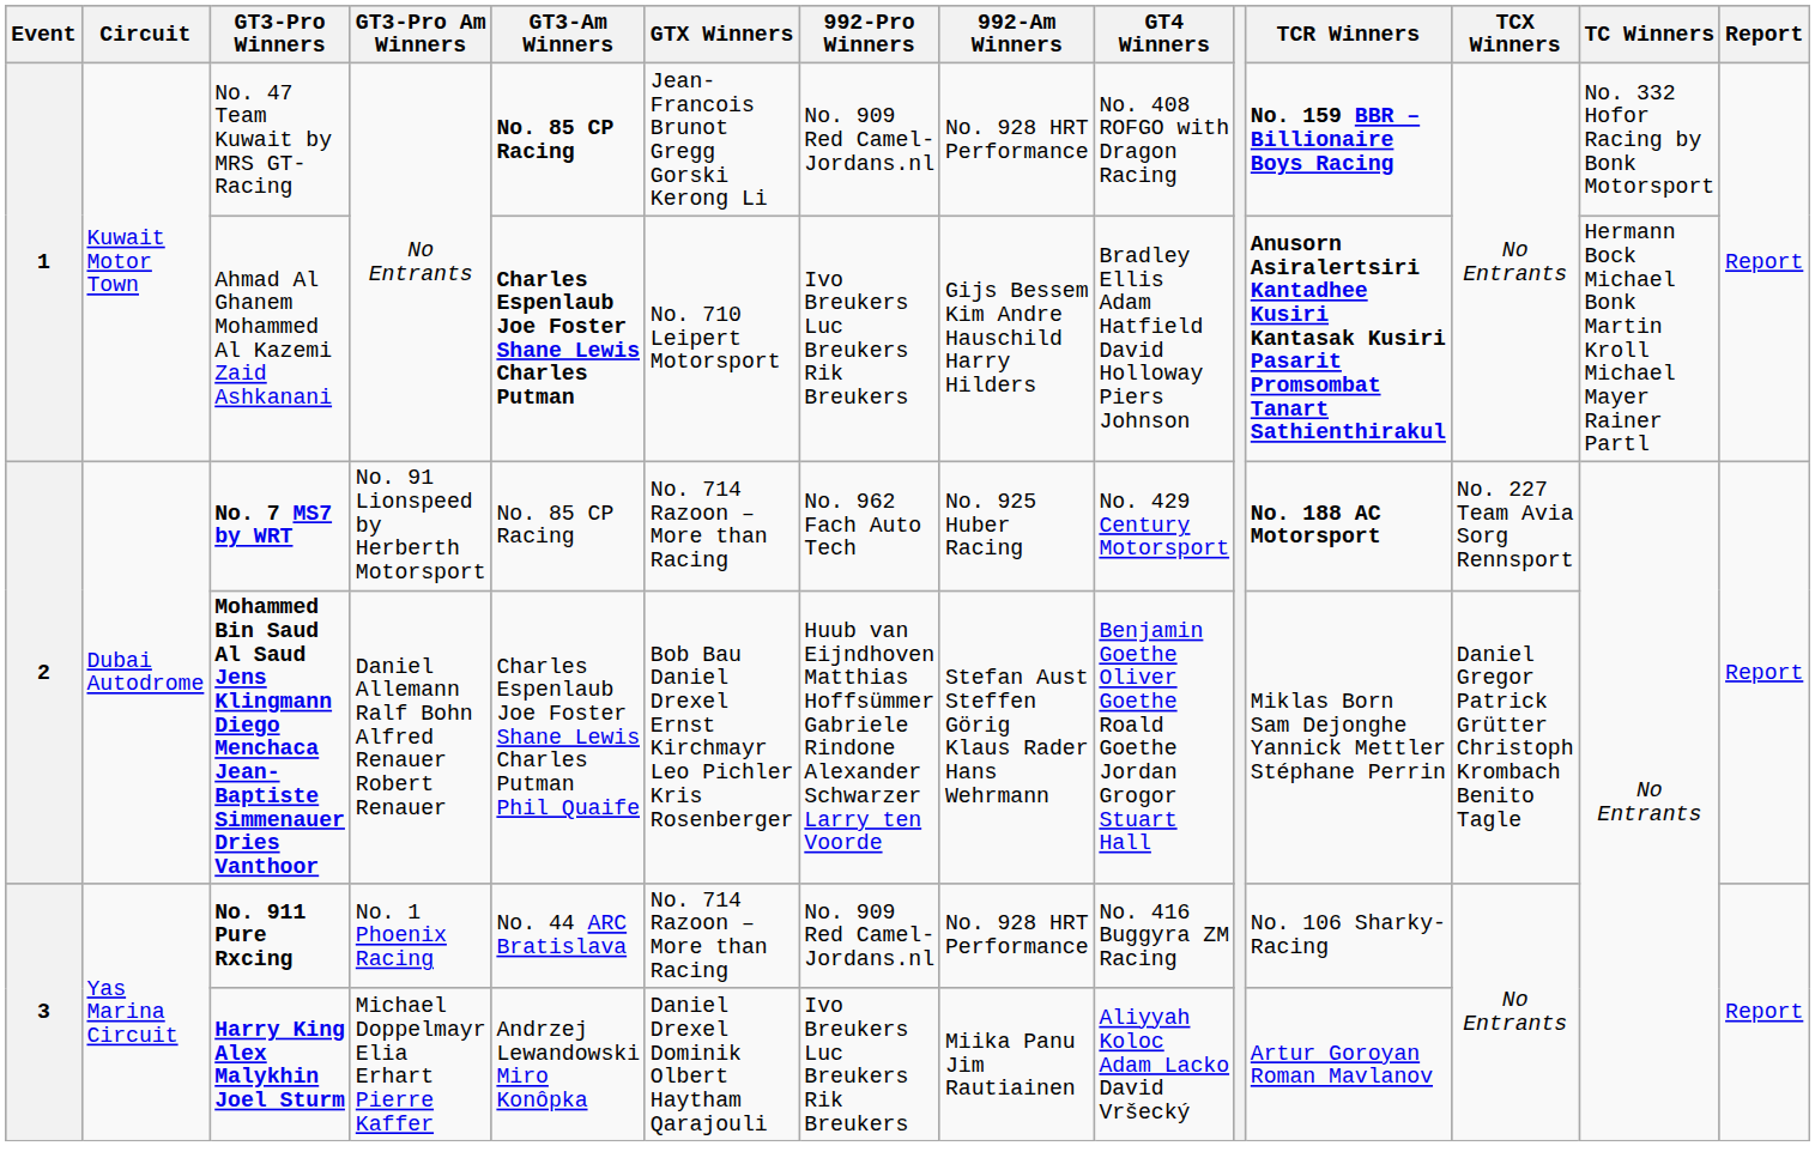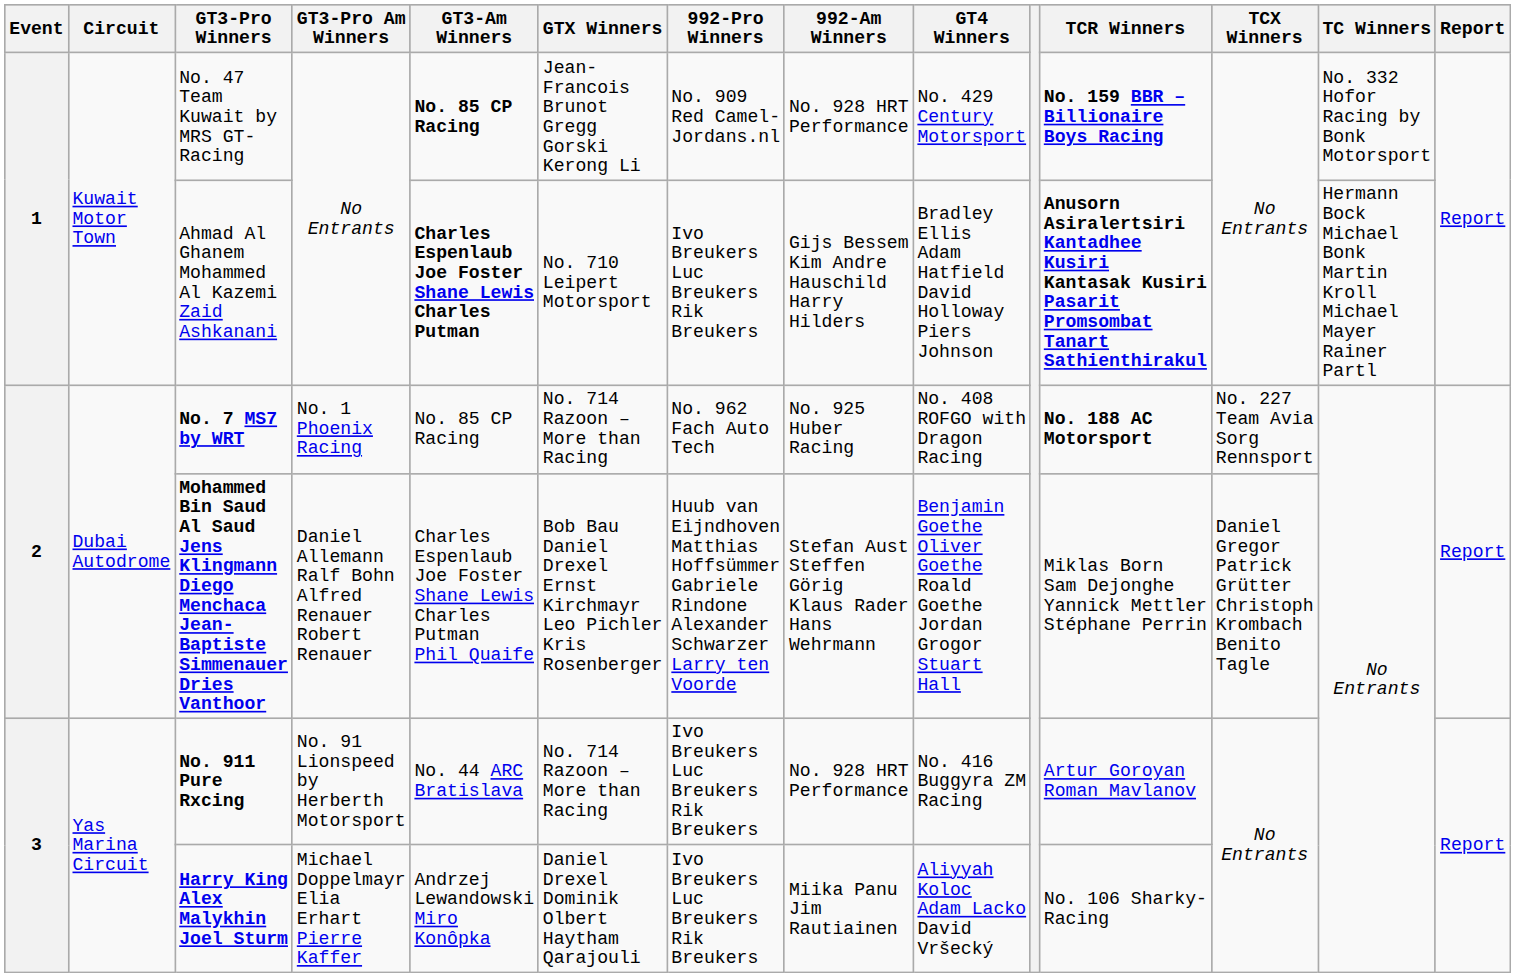No. 47 Team Kuwait by MRS GT-Racing | GT4 Winners: No. 408 ROFGO with Dragon Racing -> No. 429 Century Motorsport
No. 7 MS7 by WRT | GT3-Pro Am Winners: No. 91 Lionspeed by Herberth Motorsport -> No. 1 Phoenix Racing
No. 7 MS7 by WRT | GT4 Winners: No. 429 Century Motorsport -> No. 408 ROFGO with Dragon Racing
No. 911 Pure Rxcing | GT3-Pro Am Winners: No. 1 Phoenix Racing -> No. 91 Lionspeed by Herberth Motorsport
No. 911 Pure Rxcing | 992-Pro Winners: No. 909 Red Camel-Jordans.nl -> Ivo Breukers Luc Breukers Rik Breukers
No. 911 Pure Rxcing | TCR Winners: No. 106 Sharky-Racing -> Artur Goroyan Roman Mavlanov
Harry King Alex Malykhin Joel Sturm | TCR Winners: Artur Goroyan Roman Mavlanov -> No. 106 Sharky-Racing
